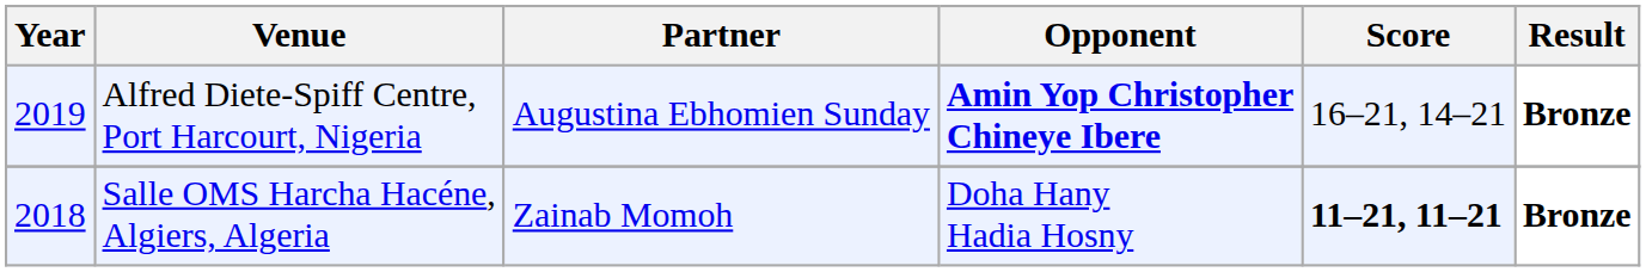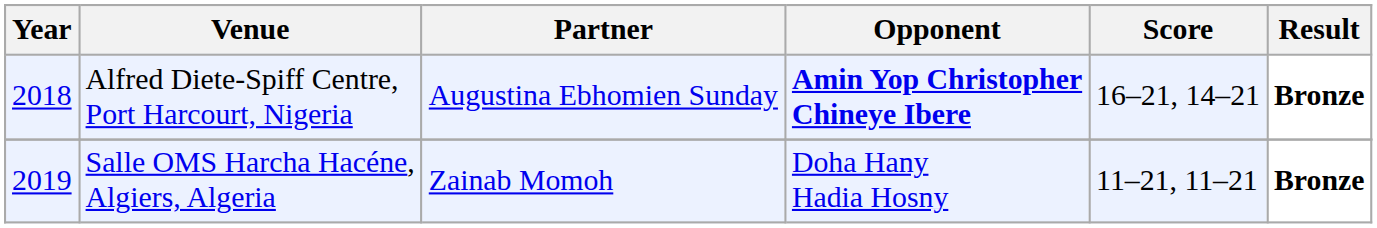Alfred Diete-Spiff Centre, Port Harcourt, Nigeria | Year: 2019 -> 2018
Salle OMS Harcha Hacéne, Algiers, Algeria | Year: 2018 -> 2019
Salle OMS Harcha Hacéne, Algiers, Algeria | Score: bold -> normal
